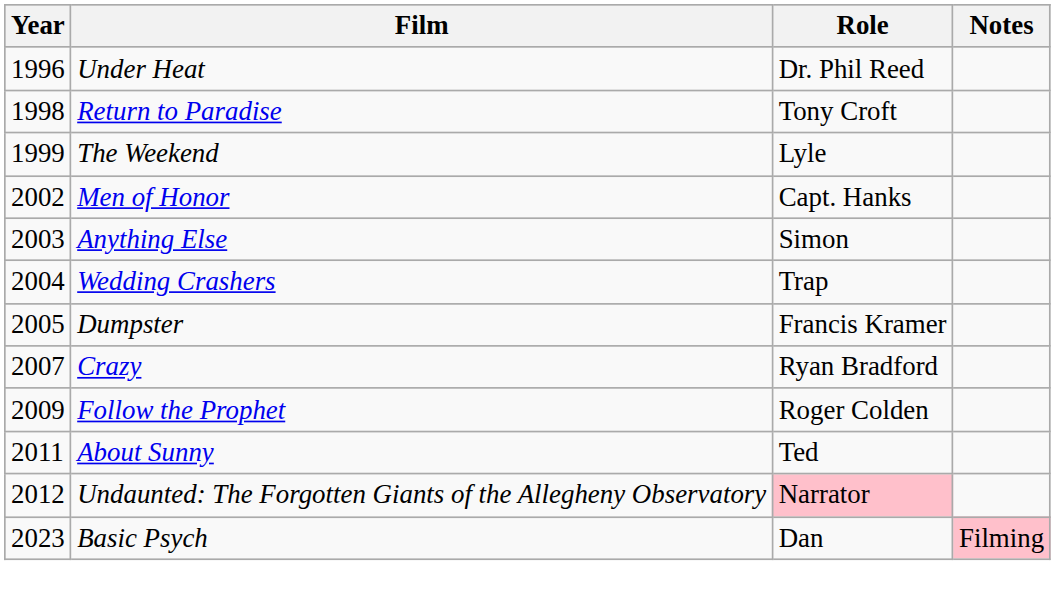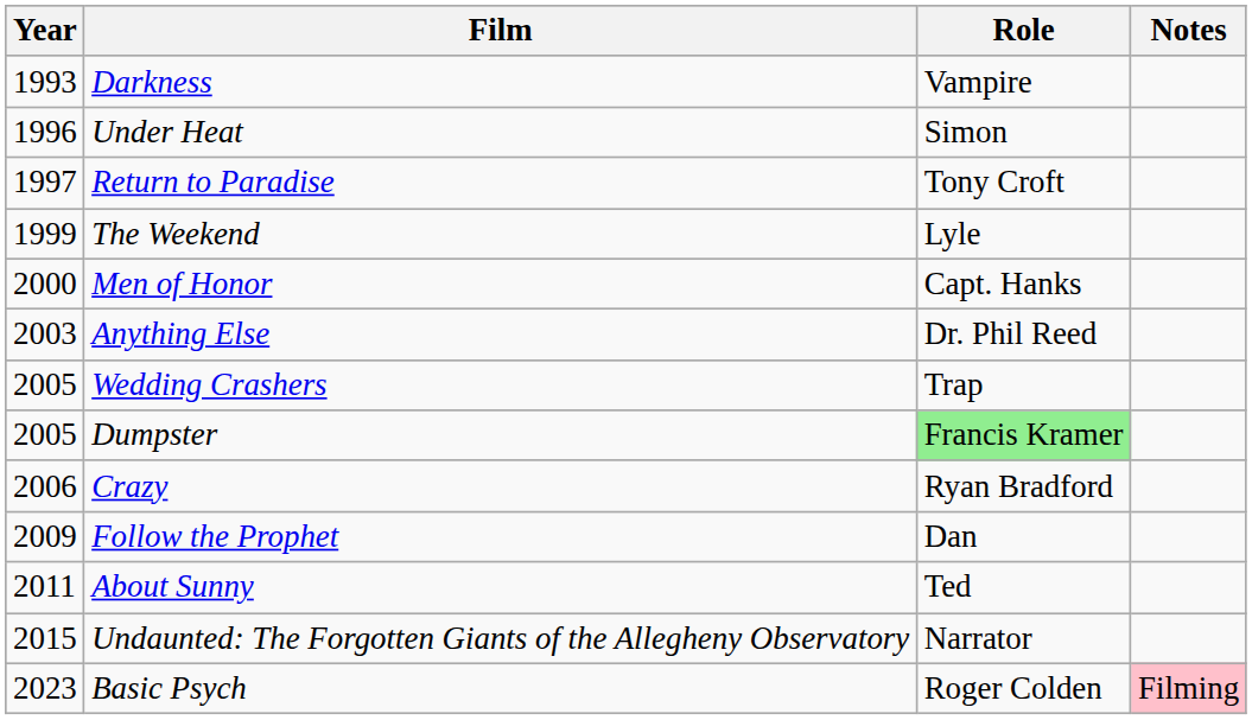+ row: 1993 | Darkness | Vampire
Under Heat | Role: Dr. Phil Reed -> Simon
Return to Paradise | Year: 1998 -> 1997
Men of Honor | Year: 2002 -> 2000
Anything Else | Role: Simon -> Dr. Phil Reed
Wedding Crashers | Year: 2004 -> 2005
Dumpster | Role: no background -> lightgreen background
Crazy | Year: 2007 -> 2006
Follow the Prophet | Role: Roger Colden -> Dan
Undaunted: The Forgotten Giants of the Allegheny Observatory | Year: 2012 -> 2015
Undaunted: The Forgotten Giants of the Allegheny Observatory | Role: pink background -> no background
Basic Psych | Role: Dan -> Roger Colden
